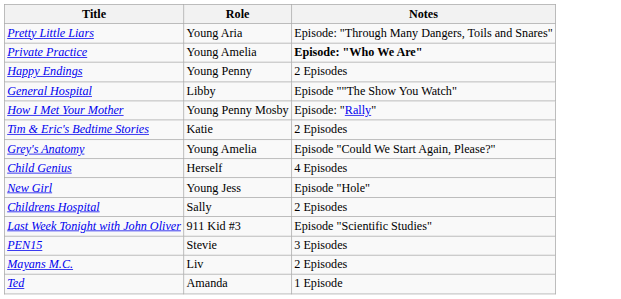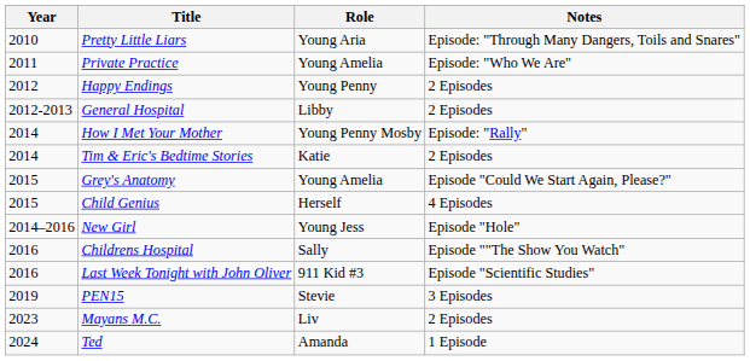+ column: Year | 2010 | 2011 | 2012 | 2012-2013 | 2014 | 2014 | 2015 | 2015 | 2014–2016 | 2016 | 2016 | 2019 | 2023 | 2024
Private Practice | Notes: bold -> normal
General Hospital | Notes: Episode ""The Show You Watch" -> 2 Episodes
Childrens Hospital | Notes: 2 Episodes -> Episode ""The Show You Watch"
